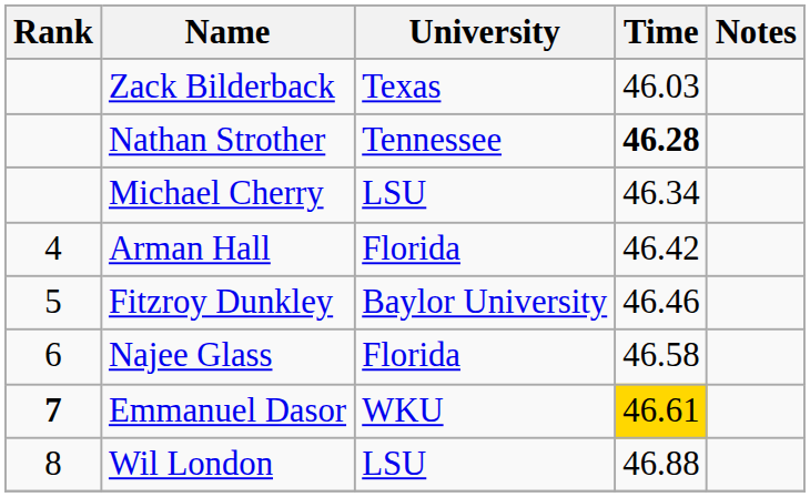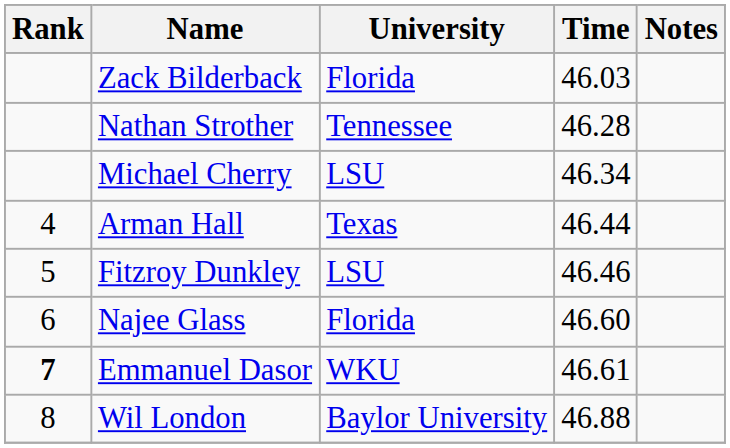Zack Bilderback | University: Texas -> Florida
Nathan Strother | Time: bold -> normal
Arman Hall | University: Florida -> Texas
Arman Hall | Time: 46.42 -> 46.44
Fitzroy Dunkley | University: Baylor University -> LSU
Najee Glass | Time: 46.58 -> 46.60
Emmanuel Dasor | Time: gold background -> no background
Wil London | University: LSU -> Baylor University
